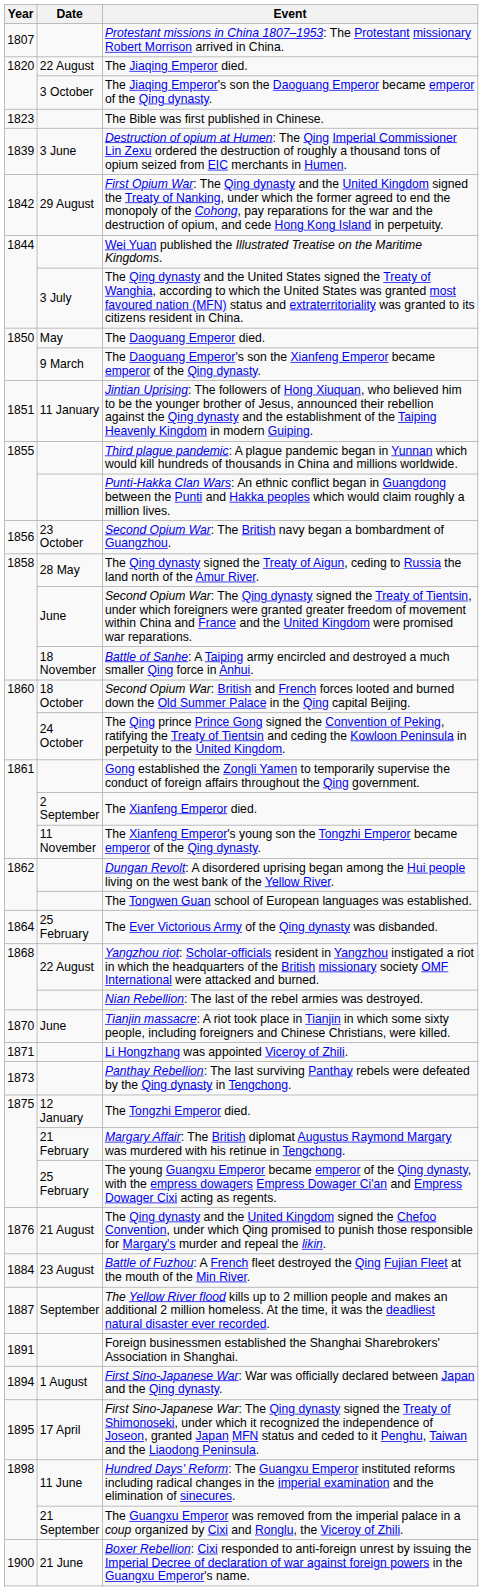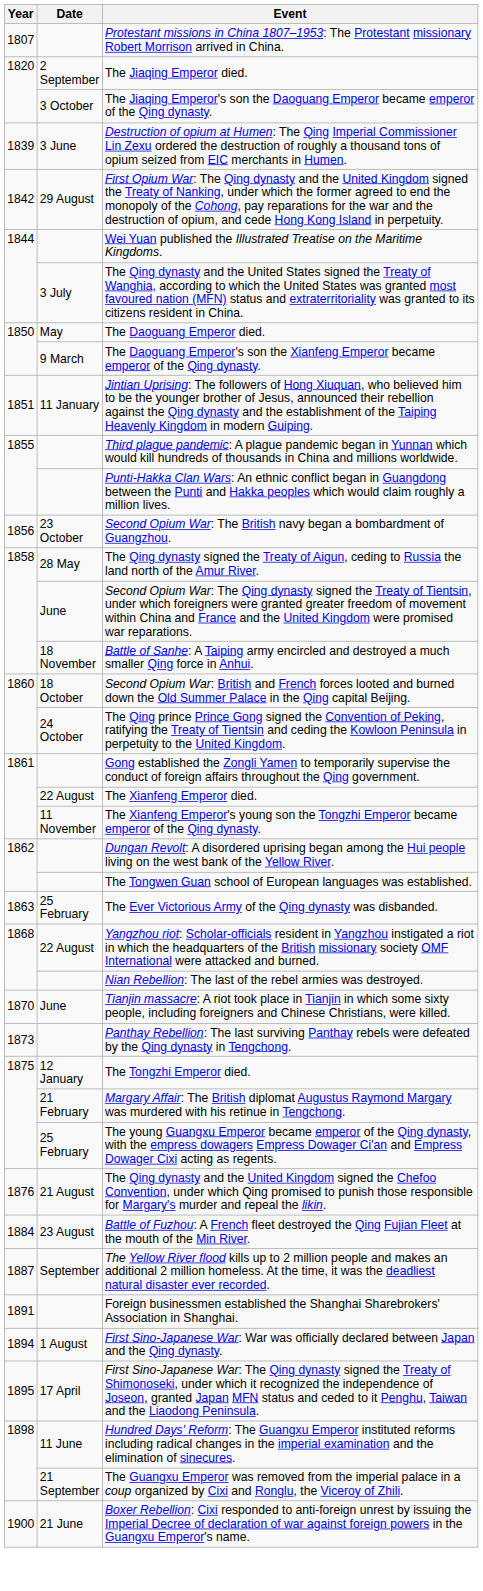The Jiaqing Emperor died. | Date: 22 August -> 2 September
- row: 1823 | The Bible was first published in Chinese.
The Xianfeng Emperor died. | Date: 2 September -> 22 August
The Ever Victorious Army of the Qing dynasty was disbanded. | Year: 1864 -> 1863
- row: 1871 | Li Hongzhang was appointed Viceroy of Zhili.
